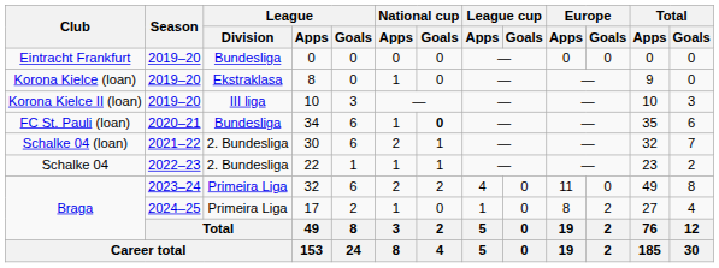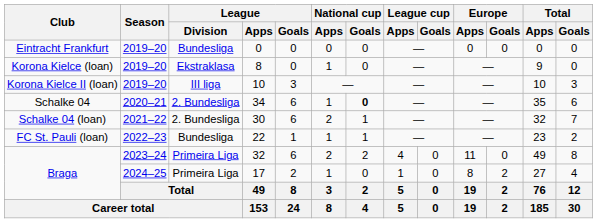34 | Club: FC St. Pauli (loan) -> Schalke 04
34 | League / Division: Bundesliga -> 2. Bundesliga
22 | Club: Schalke 04 -> FC St. Pauli (loan)
22 | League / Division: 2. Bundesliga -> Bundesliga
